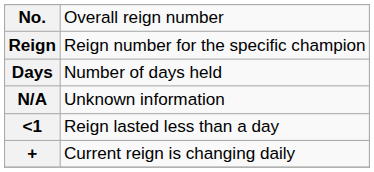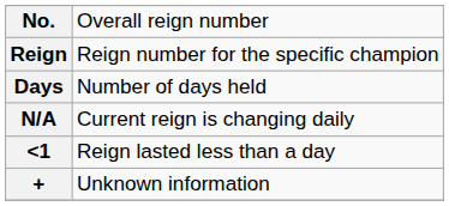N/A | column 2: Unknown information -> Current reign is changing daily
+ | column 2: Current reign is changing daily -> Unknown information
